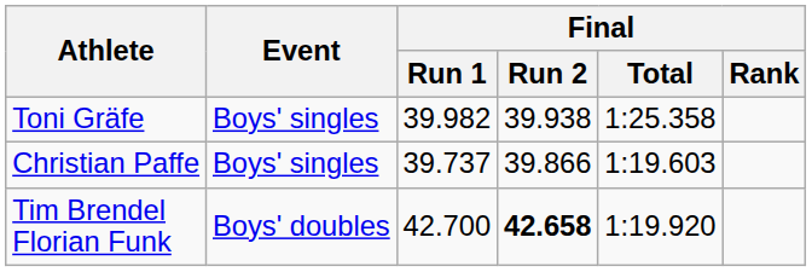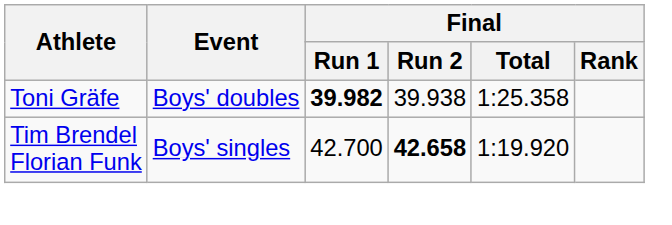Toni Gräfe | Event: Boys' singles -> Boys' doubles
Toni Gräfe | Final / Run 1: normal -> bold
- row: Christian Paffe | Boys' singles | 39.737 | 39.866 | 1:19.603
Tim Brendel Florian Funk | Event: Boys' doubles -> Boys' singles
